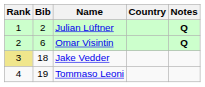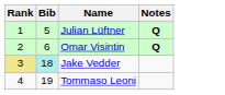- column: Country
Julian Lüftner | Bib: 2 -> 5
Jake Vedder | Bib: no background -> paleturquoise background
